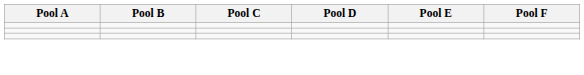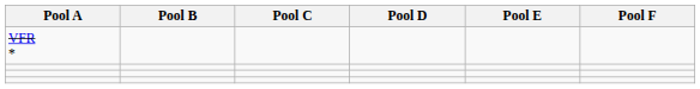+ row: VFR *
